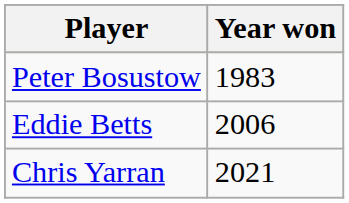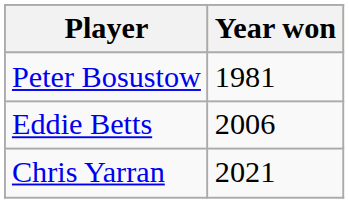Peter Bosustow | Year won: 1983 -> 1981
